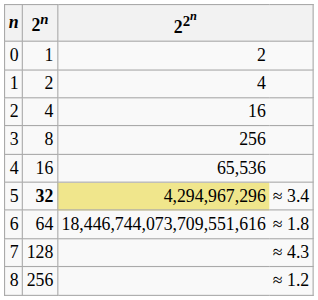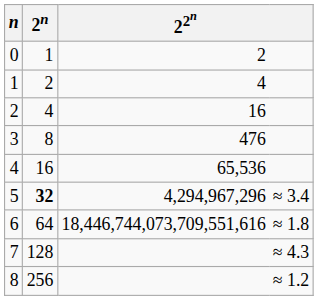3 | column 3: 256 -> 476
5 | column 3: khaki background -> no background
